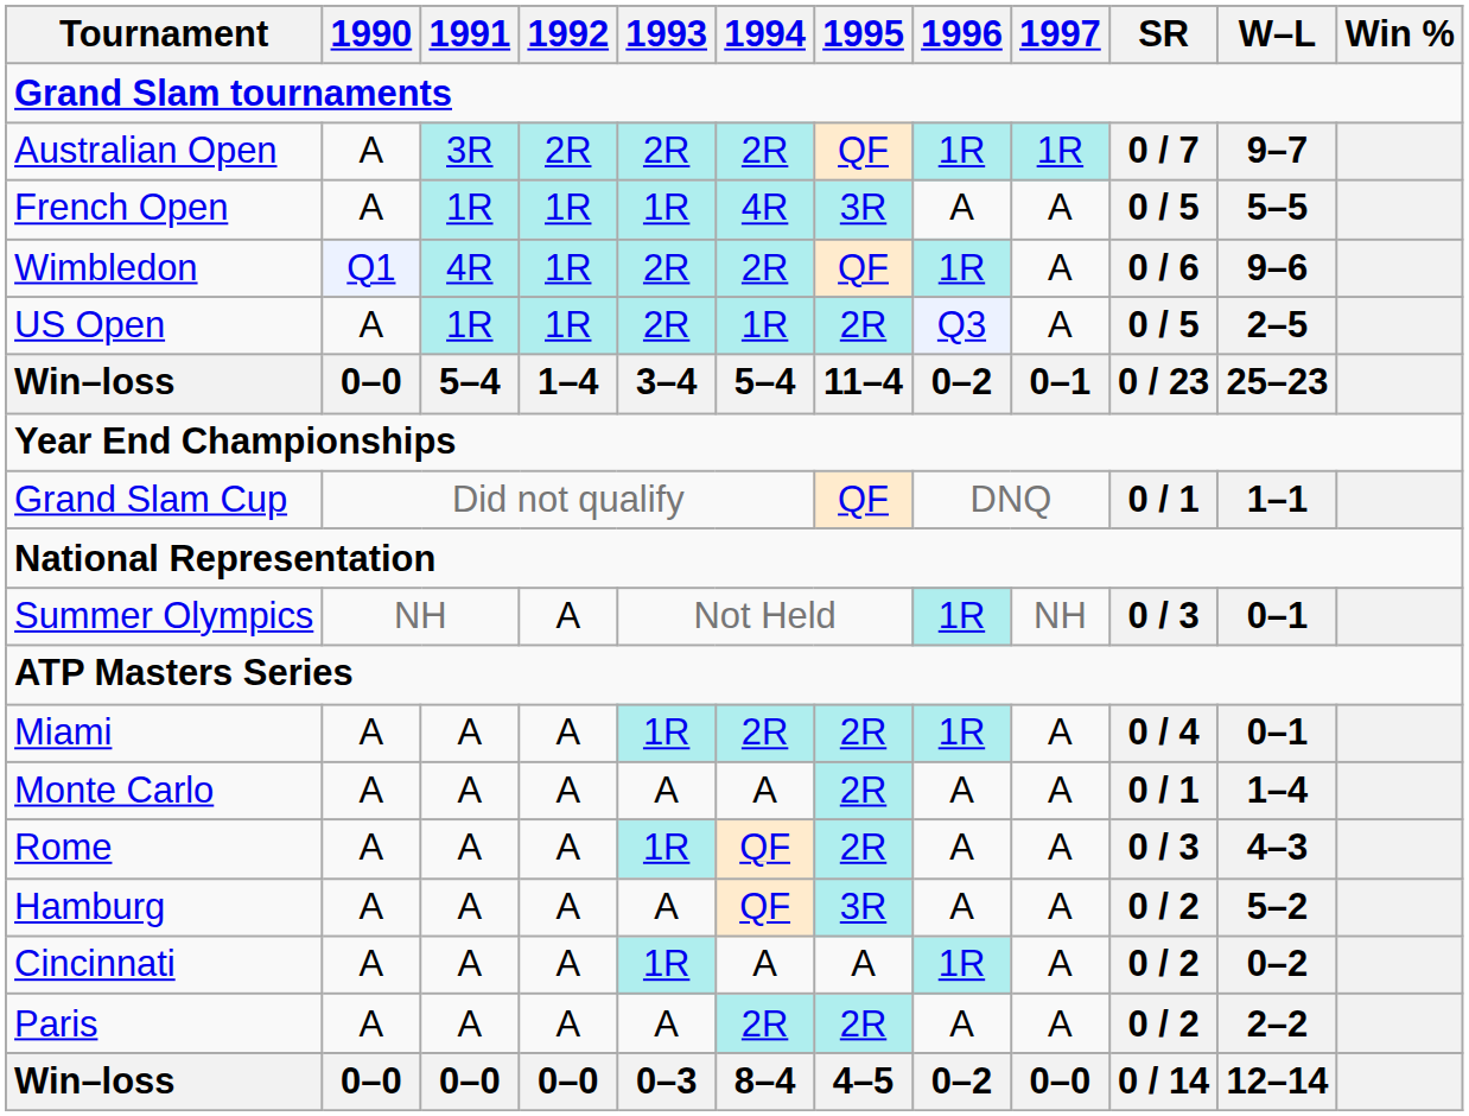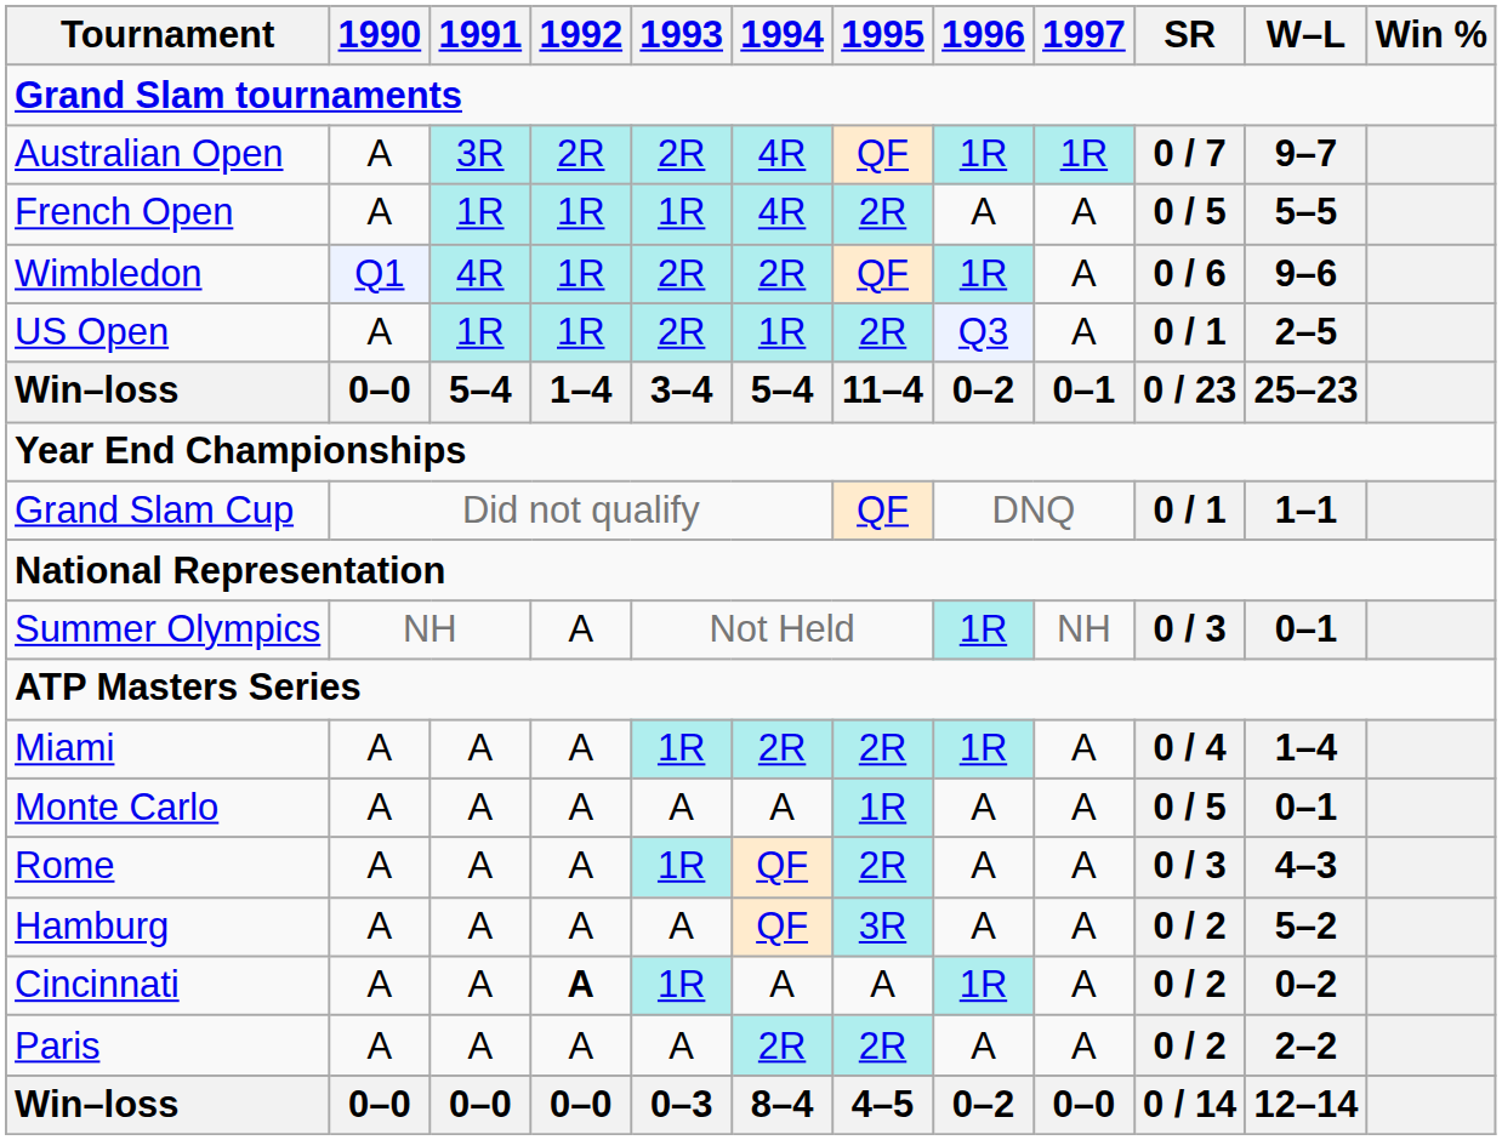Australian Open | 1994: 2R -> 4R
French Open | 1995: 3R -> 2R
US Open | SR: 0 / 5 -> 0 / 1
Miami | W–L: 0–1 -> 1–4
Monte Carlo | 1995: 2R -> 1R
Monte Carlo | SR: 0 / 1 -> 0 / 5
Monte Carlo | W–L: 1–4 -> 0–1
Cincinnati | 1992: normal -> bold
